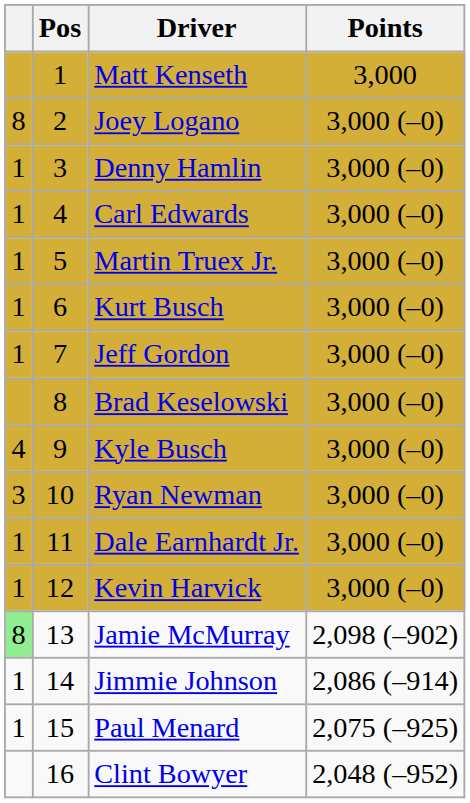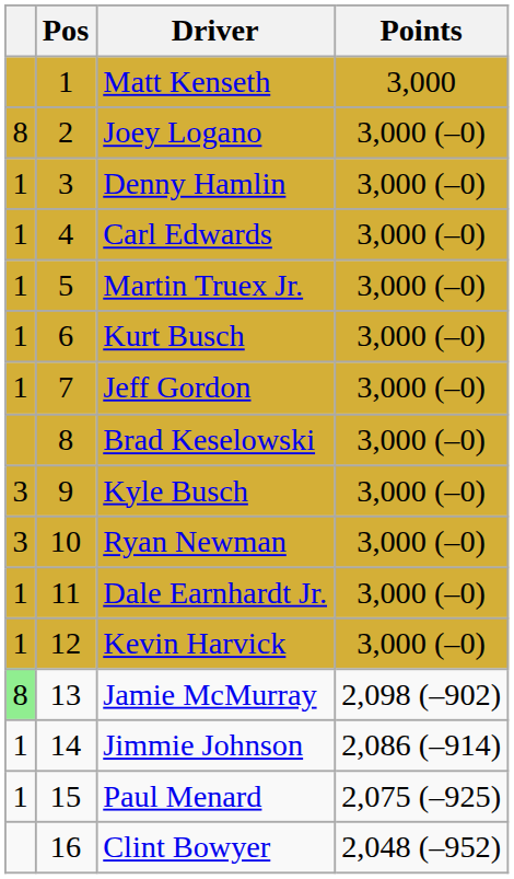Kyle Busch | column 1: 4 -> 3
